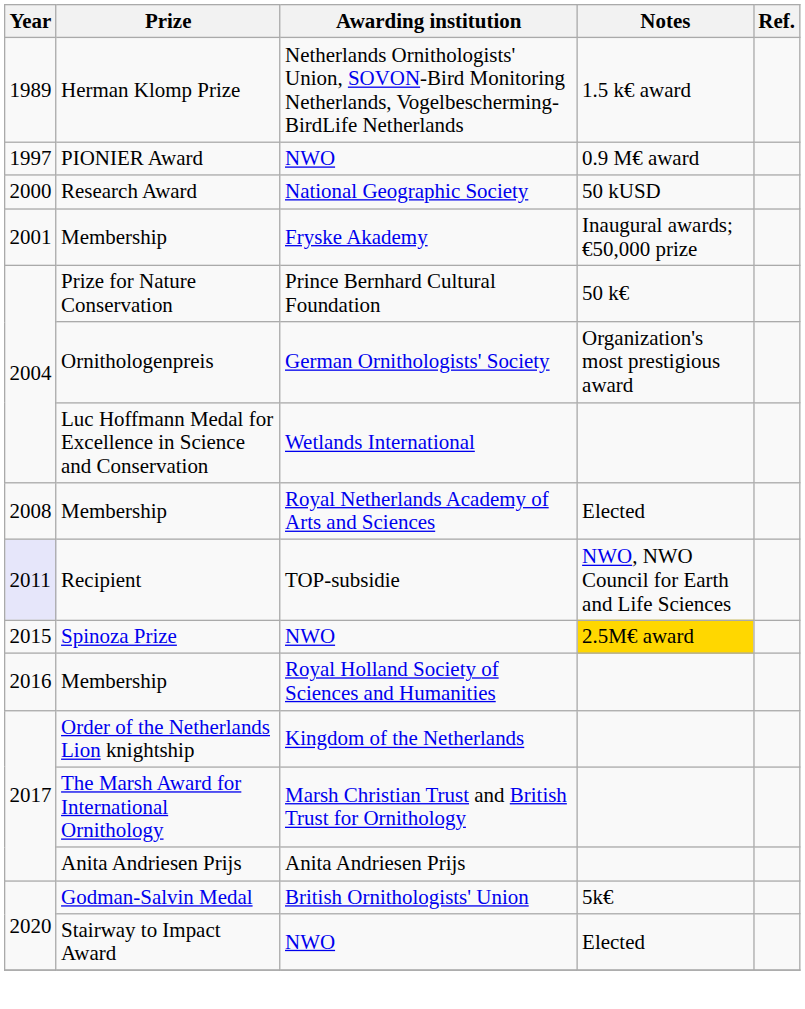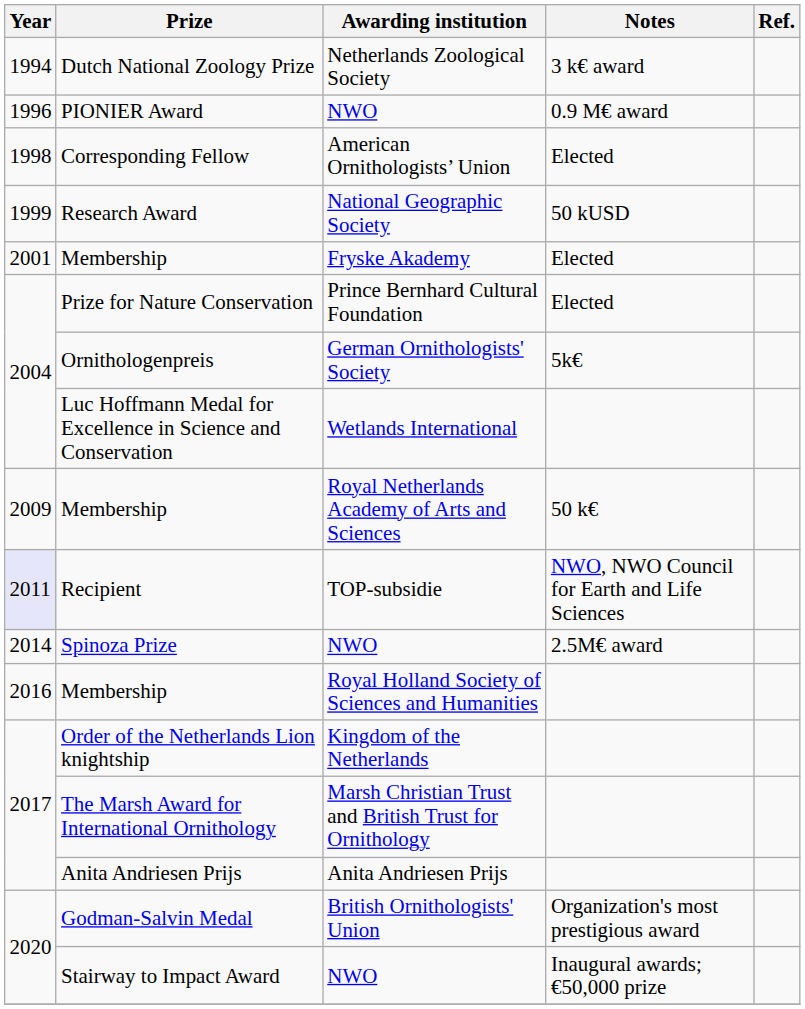- row: 1989 | Herman Klomp Prize | Netherlands Ornithologists' Union, SOVON-Bird Monitoring Netherlands, Vogelbescherming-BirdLife Netherlands | 1.5 k€ award
+ row: 1994 | Dutch National Zoology Prize | Netherlands Zoological Society | 3 k€ award
PIONIER Award | Year: 1997 -> 1996
+ row: 1998 | Corresponding Fellow | American Ornithologists’ Union | Elected
Research Award | Year: 2000 -> 1999
Membership / Fryske Akademy | Notes: Inaugural awards; €50,000 prize -> Elected
Prize for Nature Conservation | Notes: 50 k€ -> Elected
Ornithologenpreis | Notes: Organization's most prestigious award -> 5k€
Membership / Royal Netherlands Academy of Arts and Sciences | Year: 2008 -> 2009
Membership / Royal Netherlands Academy of Arts and Sciences | Notes: Elected -> 50 k€
Spinoza Prize | Year: 2015 -> 2014
Spinoza Prize | Notes: gold background -> no background
Godman-Salvin Medal | Notes: 5k€ -> Organization's most prestigious award
Stairway to Impact Award | Notes: Elected -> Inaugural awards; €50,000 prize
